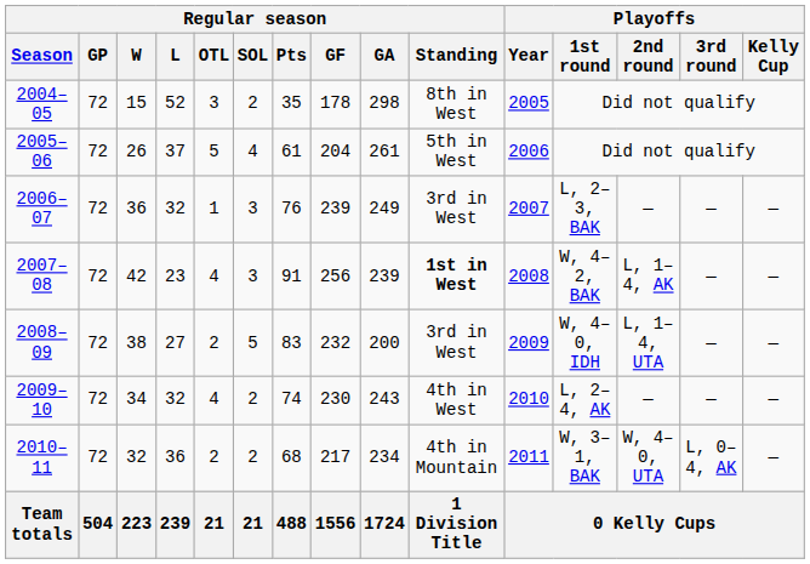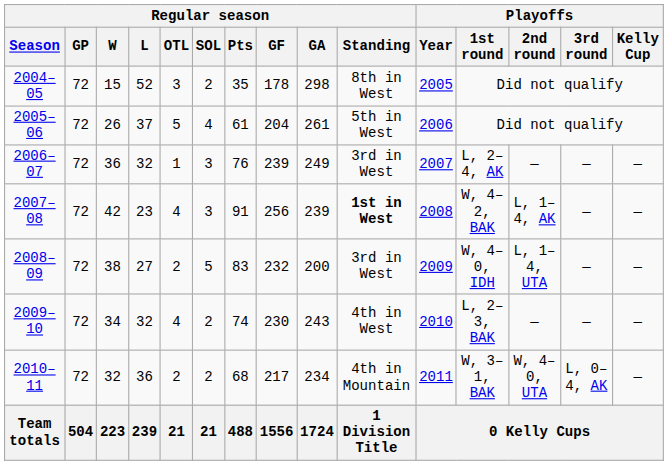2006–07 | Playoffs / 1st round: L, 2–3, BAK -> L, 2–4, AK
2009–10 | Playoffs / 1st round: L, 2–4, AK -> L, 2–3, BAK
